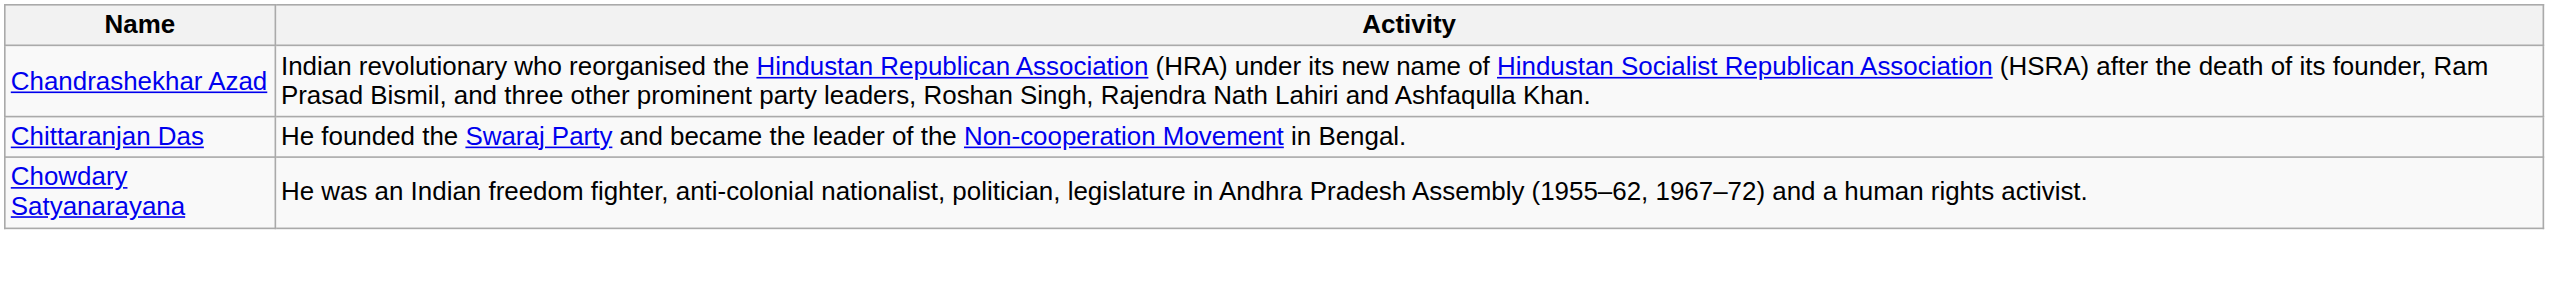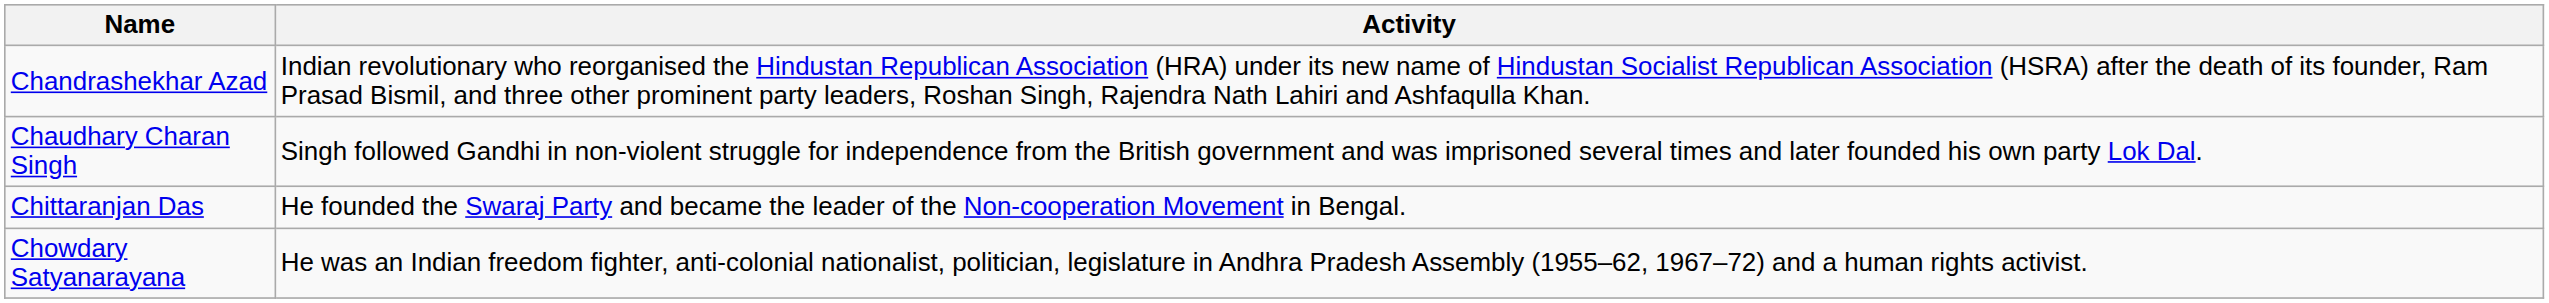+ row: Chaudhary Charan Singh | Singh followed Gandhi in non-violent struggle for independence from the British government and was imprisoned several times and later founded his own party Lok Dal.
